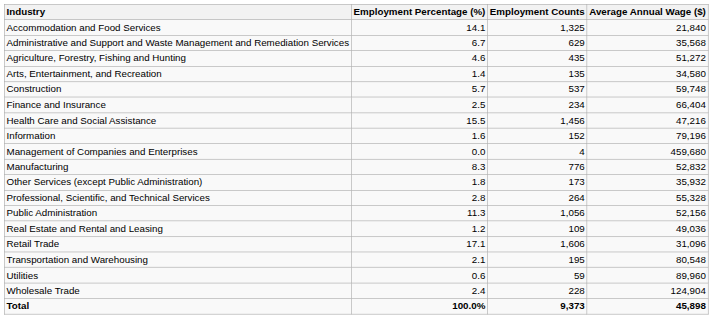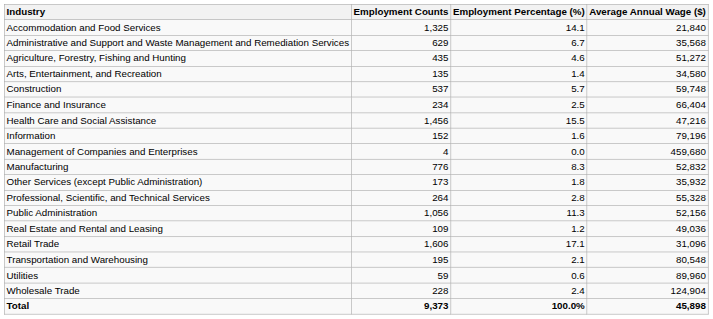columns swapped: Employment Counts <-> Employment Percentage (%)
